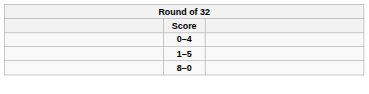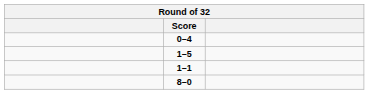+ row: 1–1
